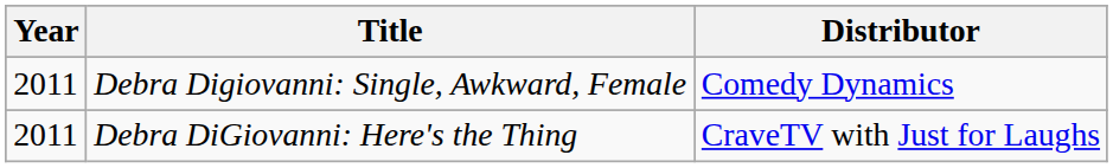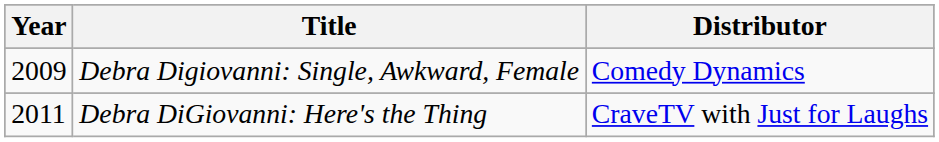Debra Digiovanni: Single, Awkward, Female | Year: 2011 -> 2009
